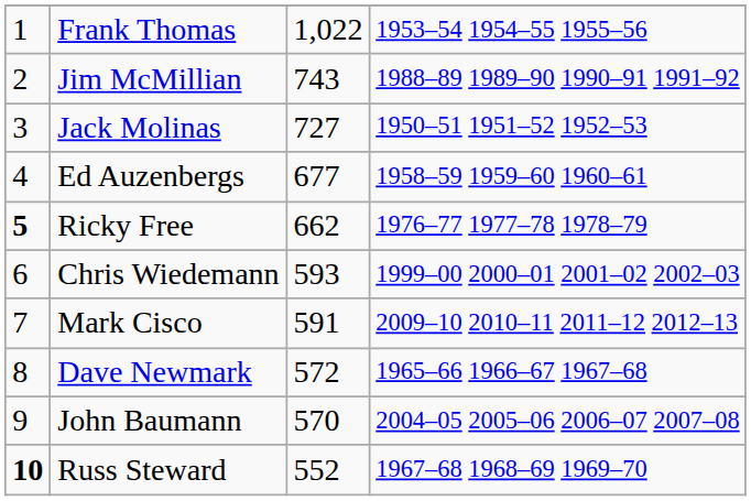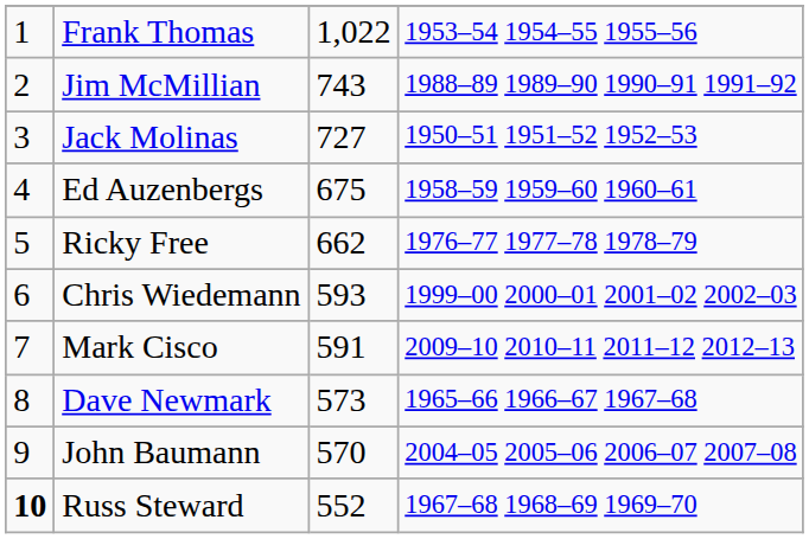Ed Auzenbergs | column 3: 677 -> 675
Ricky Free | column 1: bold -> normal
Dave Newmark | column 3: 572 -> 573
